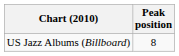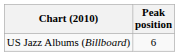US Jazz Albums (Billboard) | Peak position: 8 -> 6
